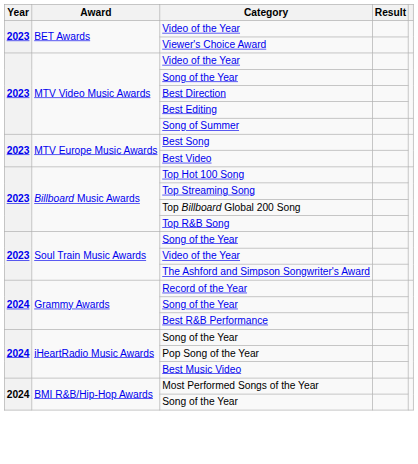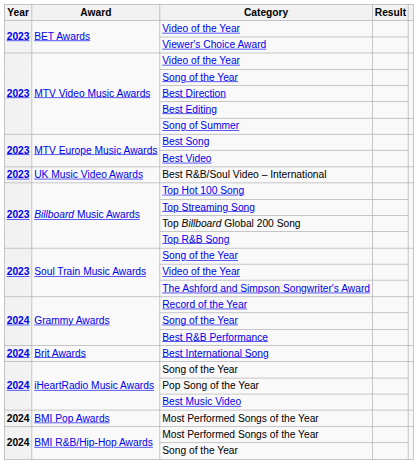+ row: 2023 | UK Music Video Awards | Best R&B/Soul Video – International
+ row: 2024 | Brit Awards | Best International Song
+ row: 2024 | BMI Pop Awards | Most Performed Songs of the Year
